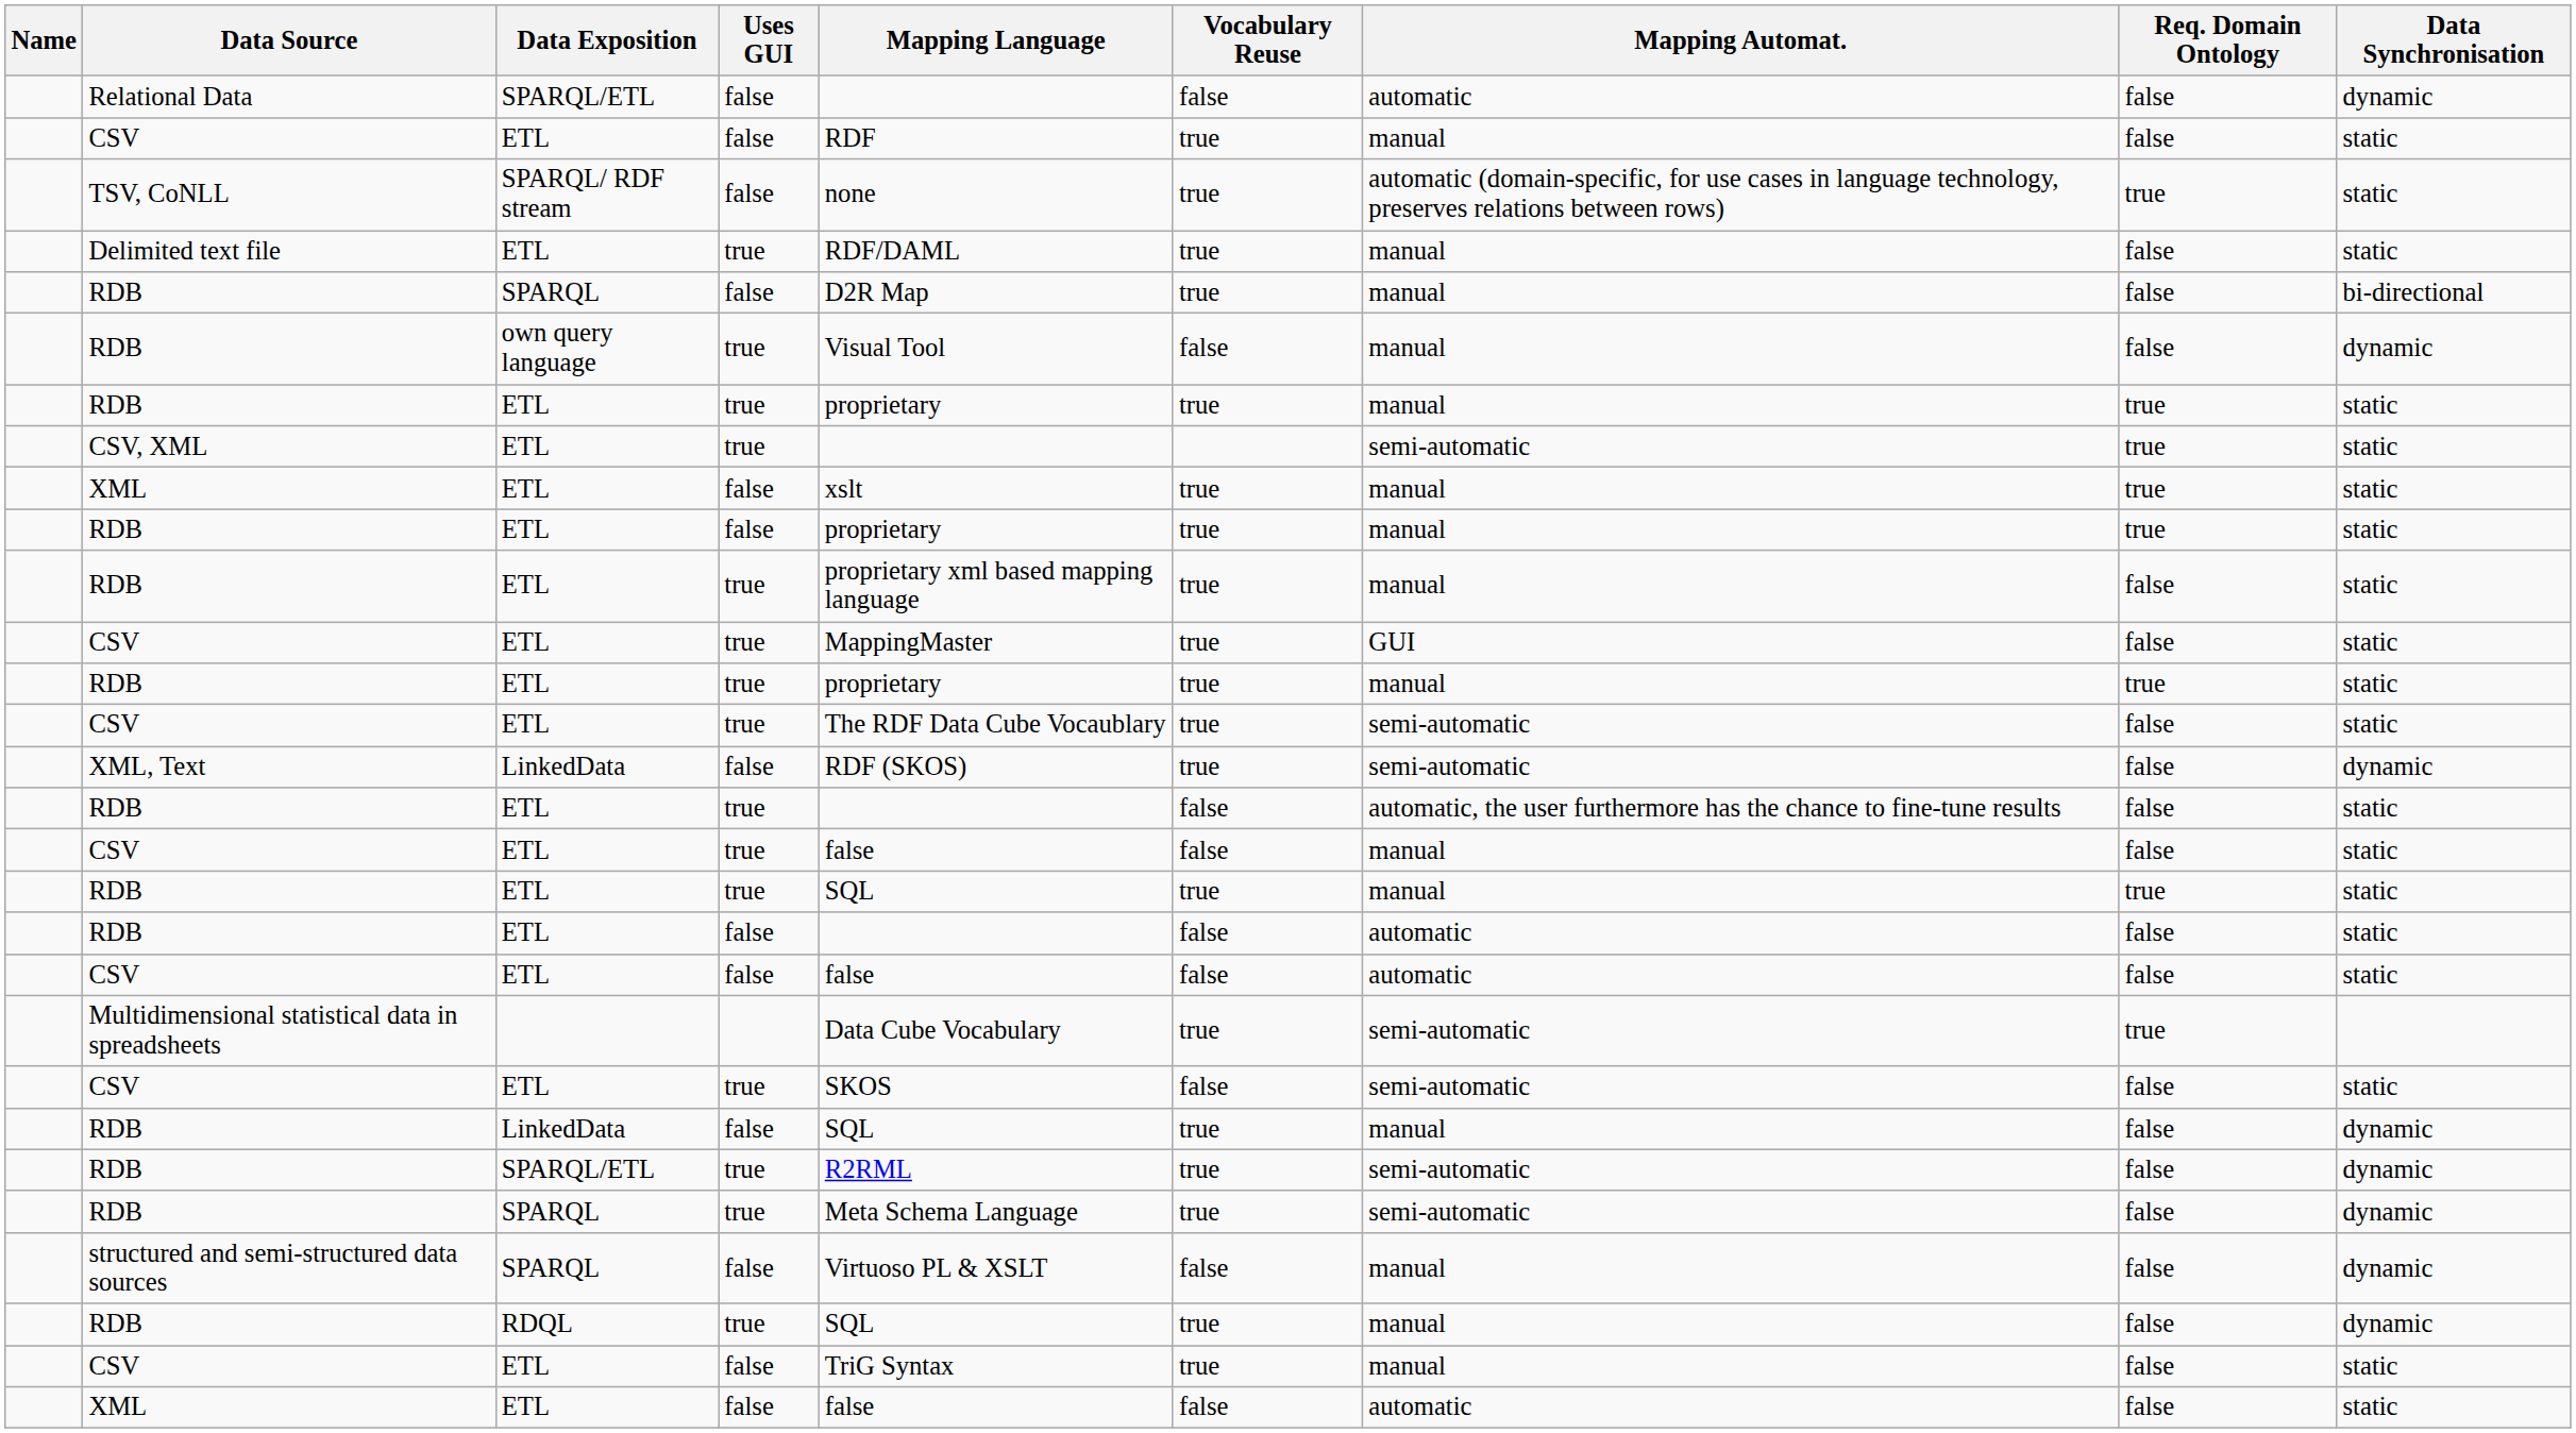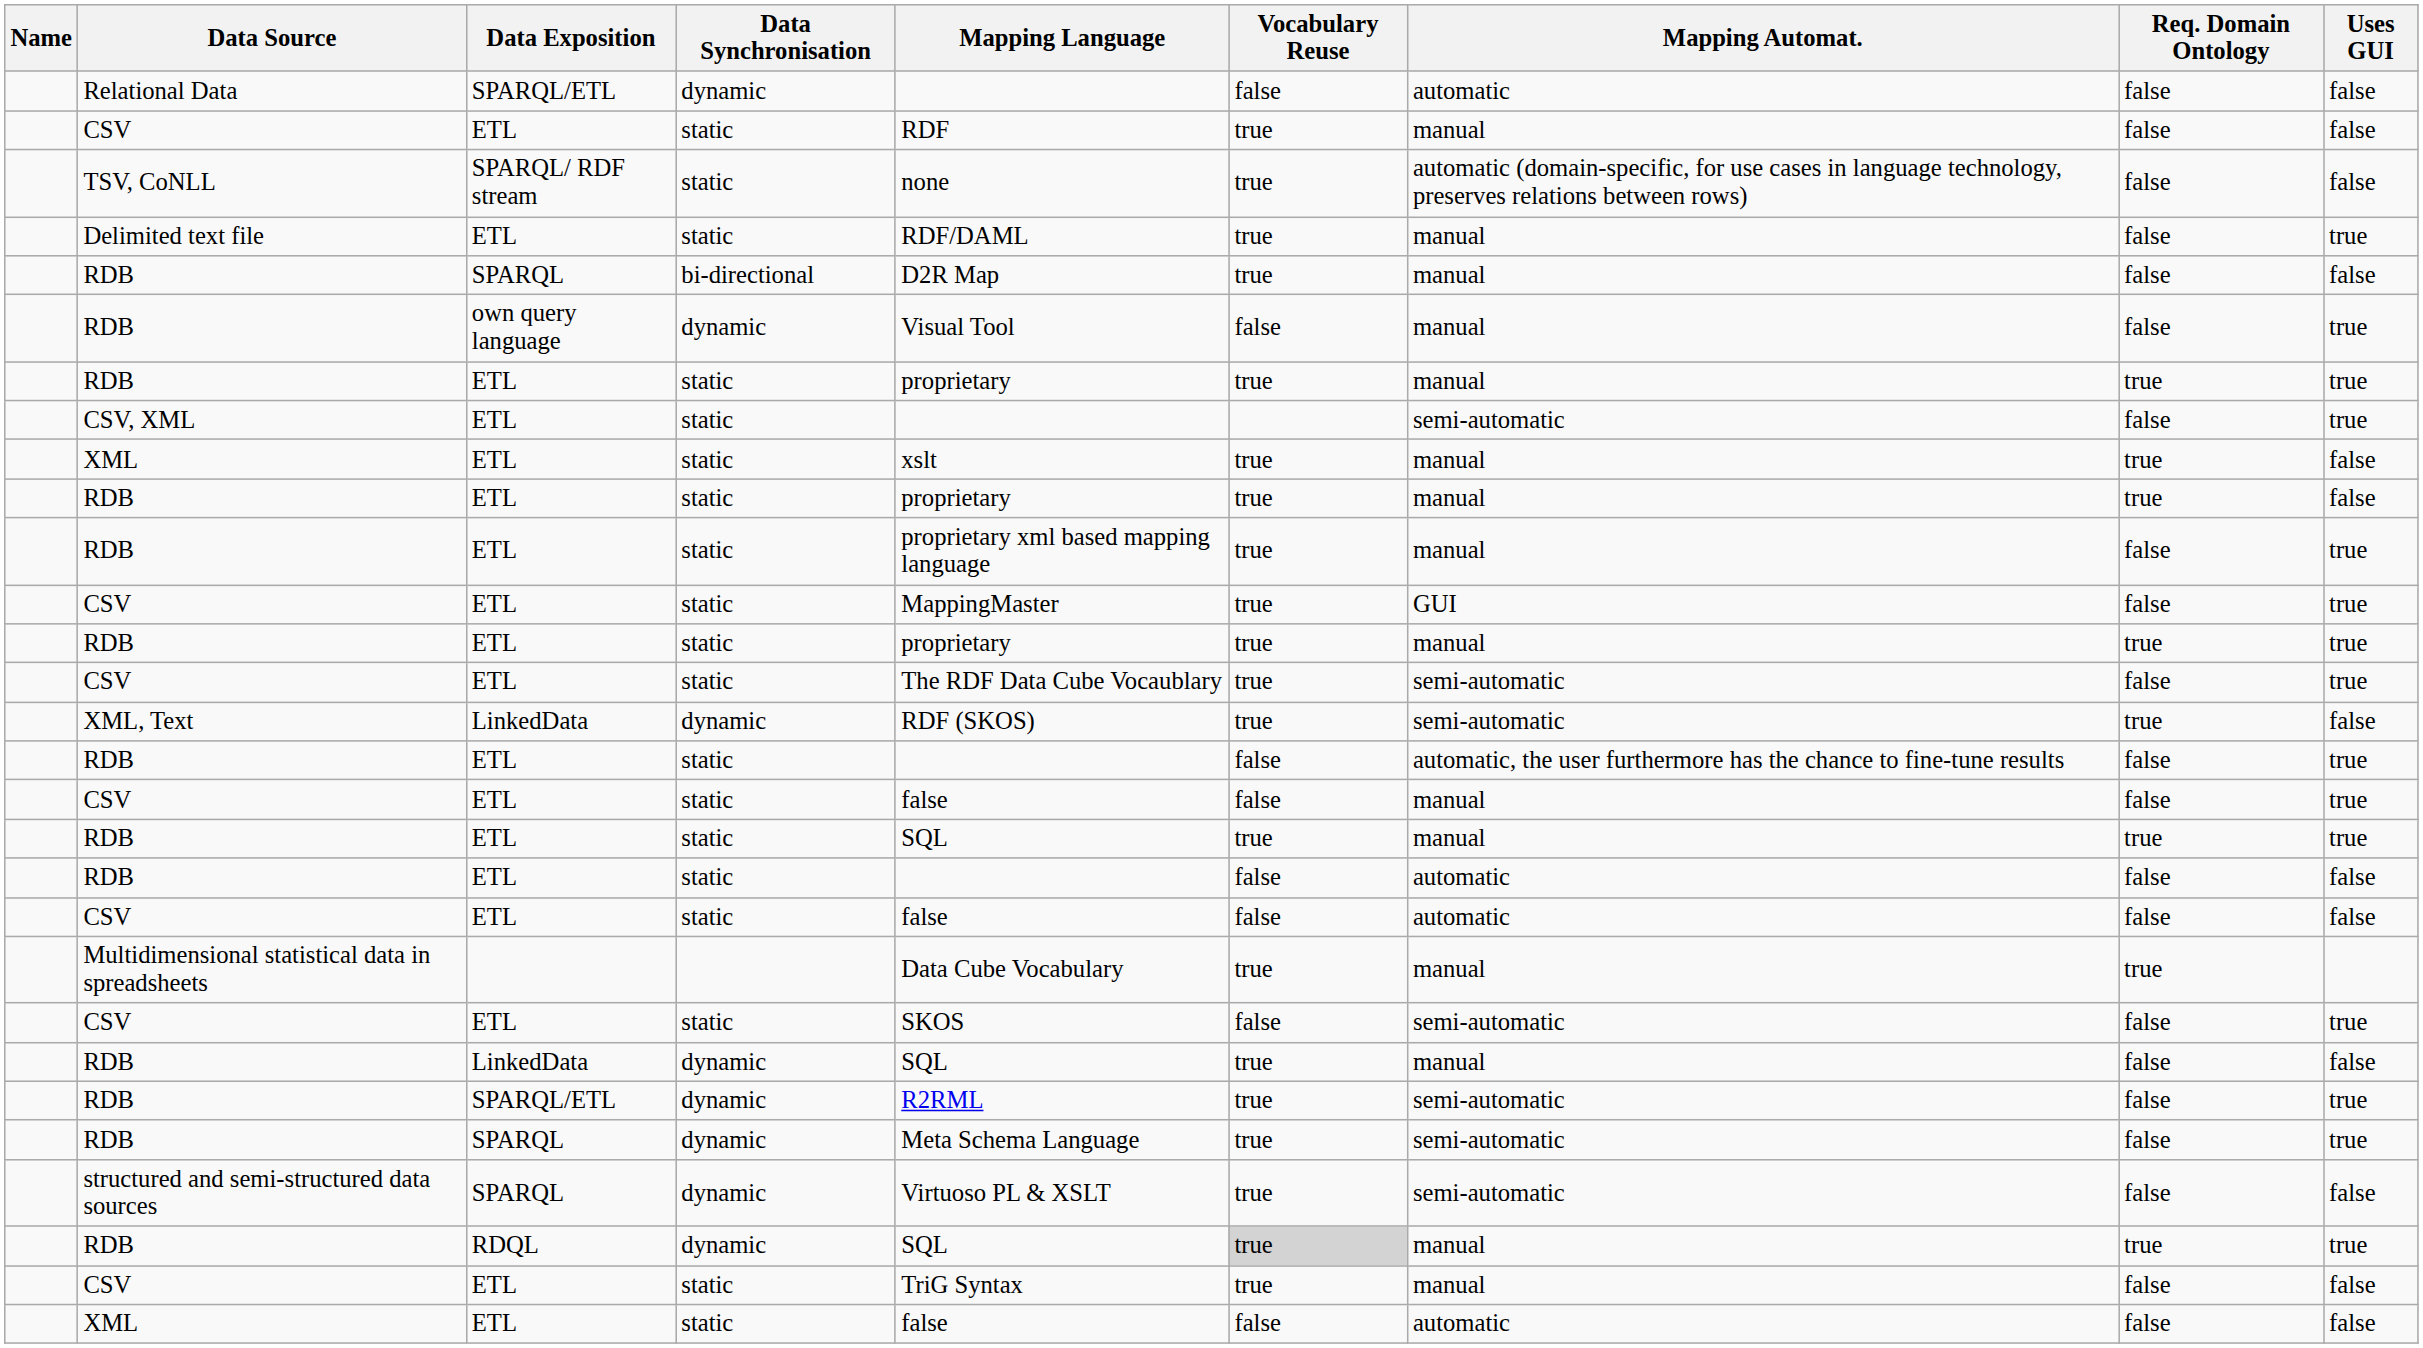columns swapped: Data Synchronisation <-> Uses GUI
TSV, CoNLL | Req. Domain Ontology: true -> false
CSV, XML | Req. Domain Ontology: true -> false
XML, Text | Req. Domain Ontology: false -> true
Multidimensional statistical data in spreadsheets | Mapping Automat.: semi-automatic -> manual
structured and semi-structured data sources | Vocabulary Reuse: false -> true
structured and semi-structured data sources | Mapping Automat.: manual -> semi-automatic
RDB / RDQL | Vocabulary Reuse: no background -> lightgrey background
RDB / RDQL | Req. Domain Ontology: false -> true
